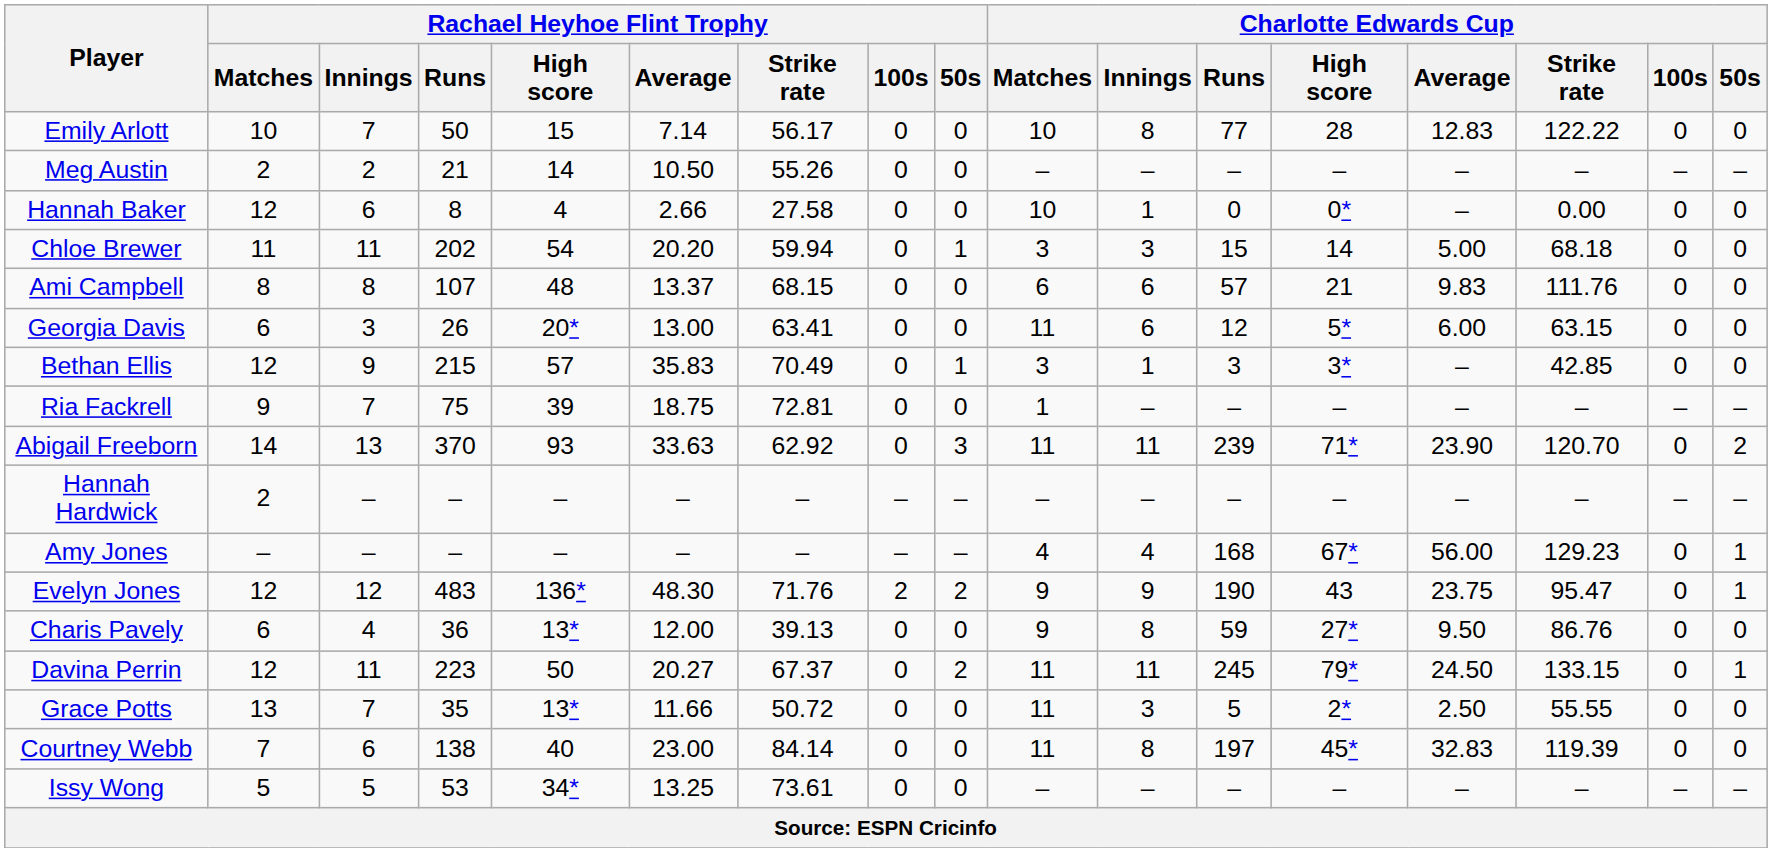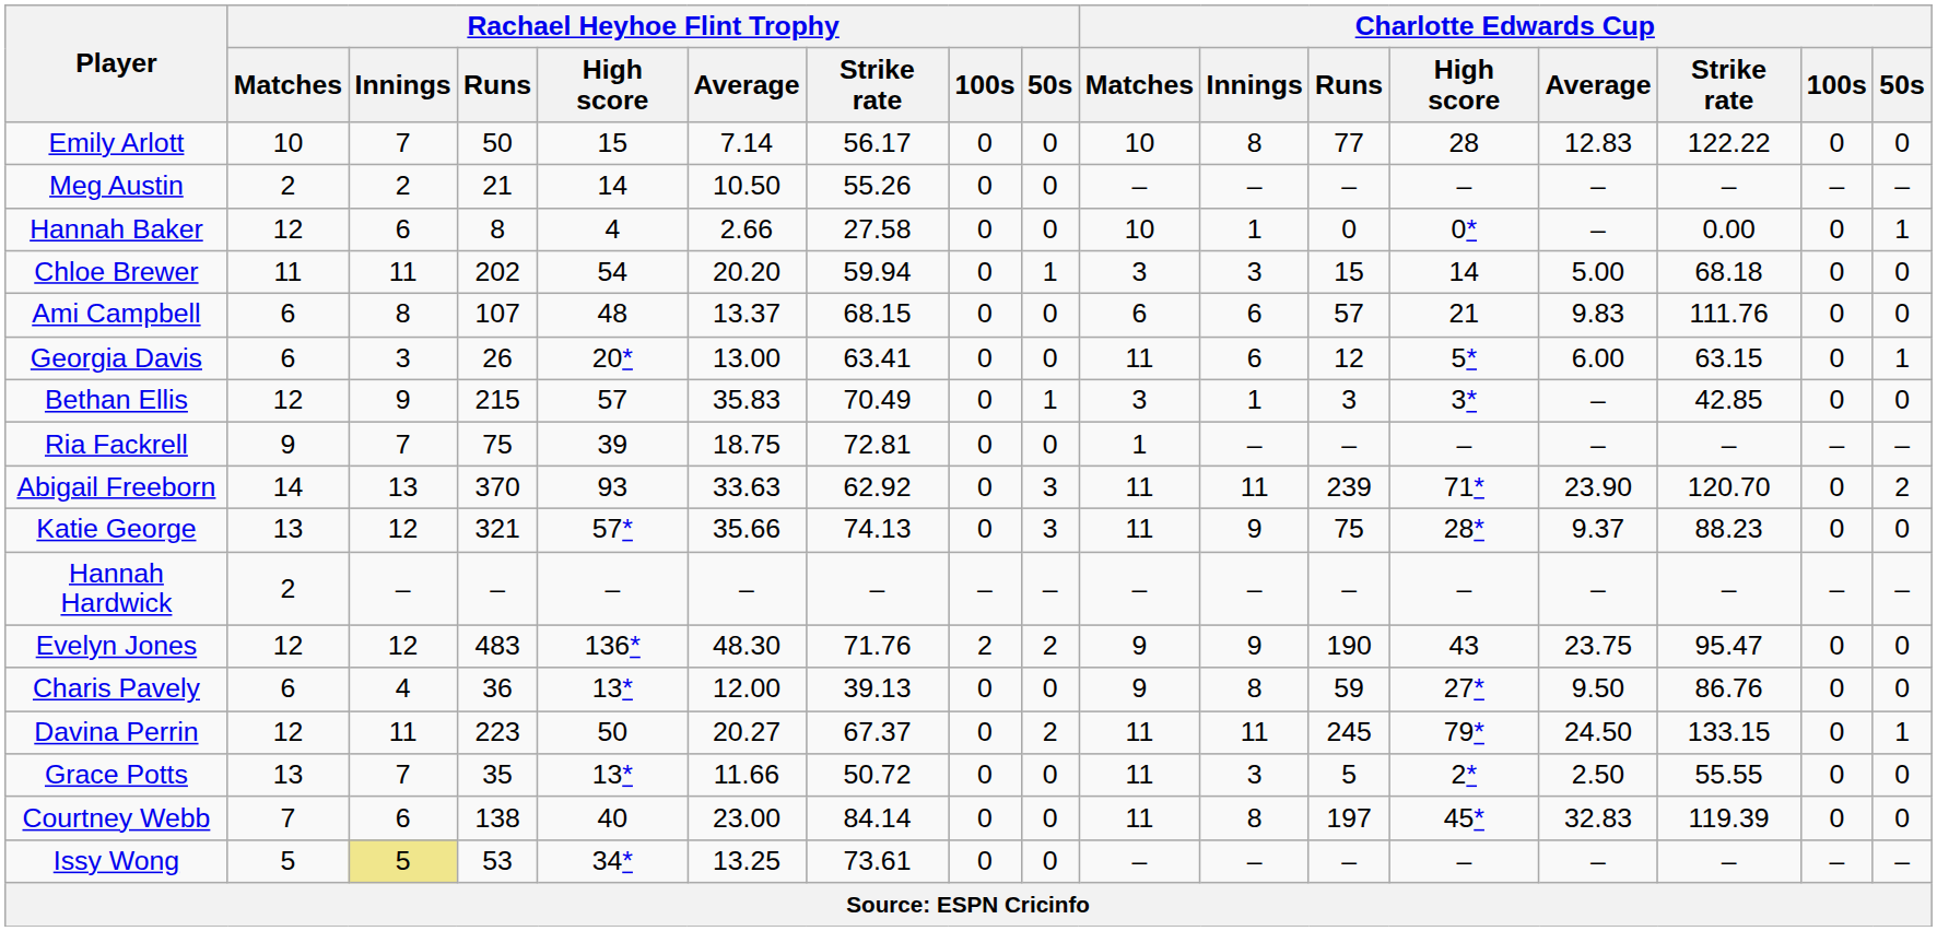Hannah Baker | Charlotte Edwards Cup / 50s: 0 -> 1
Ami Campbell | Rachael Heyhoe Flint Trophy / Matches: 8 -> 6
Georgia Davis | Charlotte Edwards Cup / 50s: 0 -> 1
+ row: Katie George | 13 | 12 | 321 | 57* | 35.66 | 74.13 | 0 | 3 | 11 | 9 | 75 | 28* | 9.37 | 88.23 | 0 | 0
- row: Amy Jones | – | – | – | – | – | – | – | – | 4 | 4 | 168 | 67* | 56.00 | 129.23 | 0 | 1
Evelyn Jones | Charlotte Edwards Cup / 50s: 1 -> 0
Issy Wong | Rachael Heyhoe Flint Trophy / Innings: no background -> khaki background
